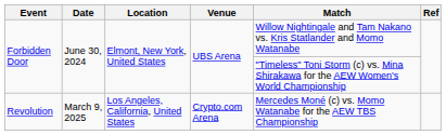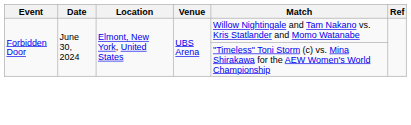- row: Revolution | March 9, 2025 | Los Angeles, California, United States | Crypto.com Arena | Mercedes Moné (c) vs. Momo Watanabe for the AEW TBS Championship
